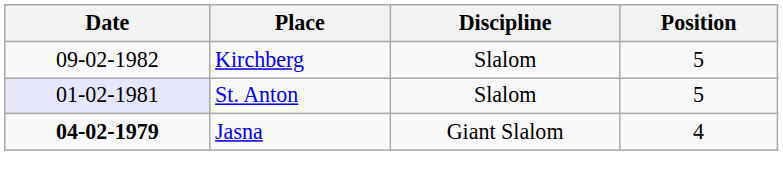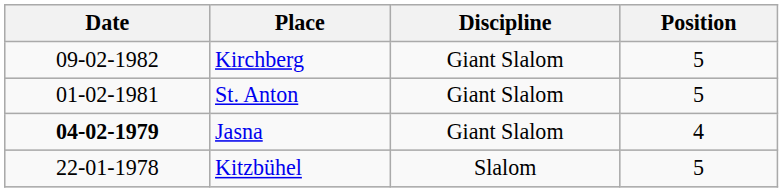Kirchberg | Discipline: Slalom -> Giant Slalom
St. Anton | Date: lavender background -> no background
St. Anton | Discipline: Slalom -> Giant Slalom
+ row: 22-01-1978 | Kitzbühel | Slalom | 5
